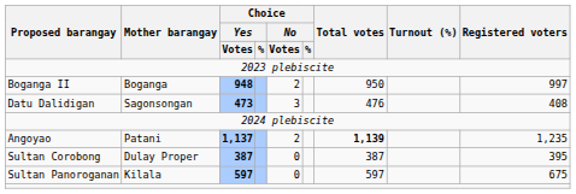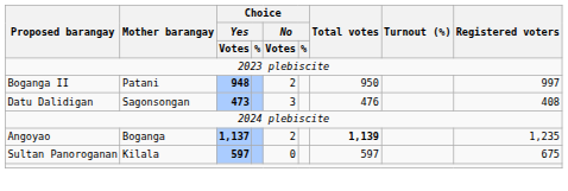Boganga II | Mother barangay: Boganga -> Patani
Angoyao | Mother barangay: Patani -> Boganga
- row: Sultan Corobong | Dulay Proper | 387 | 0 | 387 | 395
